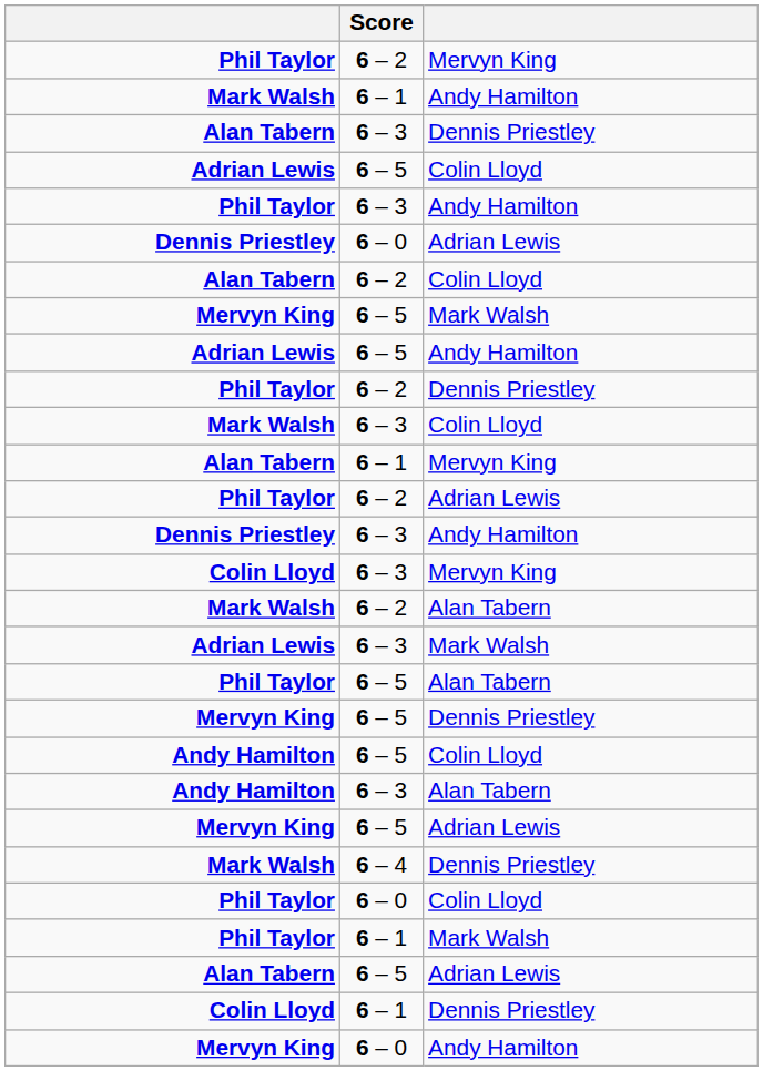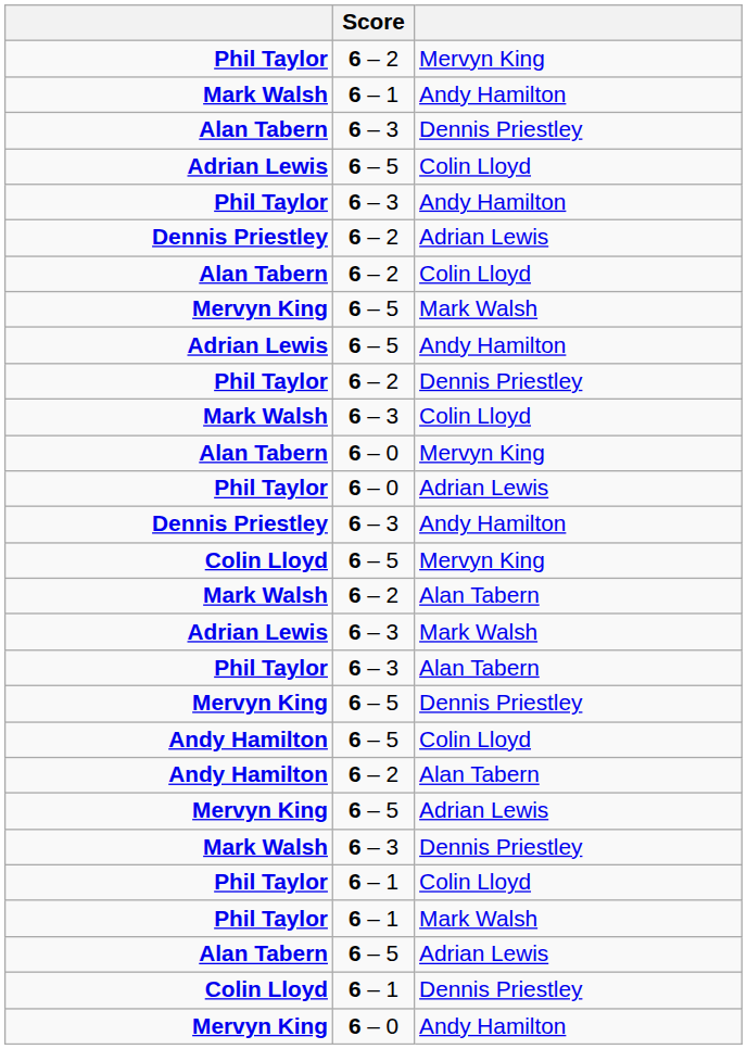Dennis Priestley / Adrian Lewis | Score: 6 – 0 -> 6 – 2
Alan Tabern / Mervyn King | Score: 6 – 1 -> 6 – 0
Phil Taylor / Adrian Lewis | Score: 6 – 2 -> 6 – 0
Colin Lloyd / Mervyn King | Score: 6 – 3 -> 6 – 5
Phil Taylor / Alan Tabern | Score: 6 – 5 -> 6 – 3
Andy Hamilton / Alan Tabern | Score: 6 – 3 -> 6 – 2
Mark Walsh / Dennis Priestley | Score: 6 – 4 -> 6 – 3
Phil Taylor / Colin Lloyd | Score: 6 – 0 -> 6 – 1
